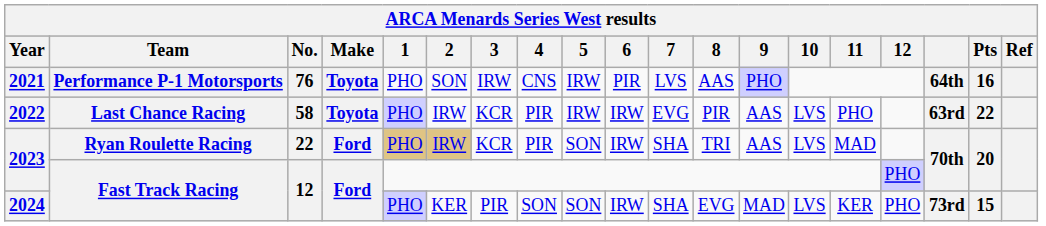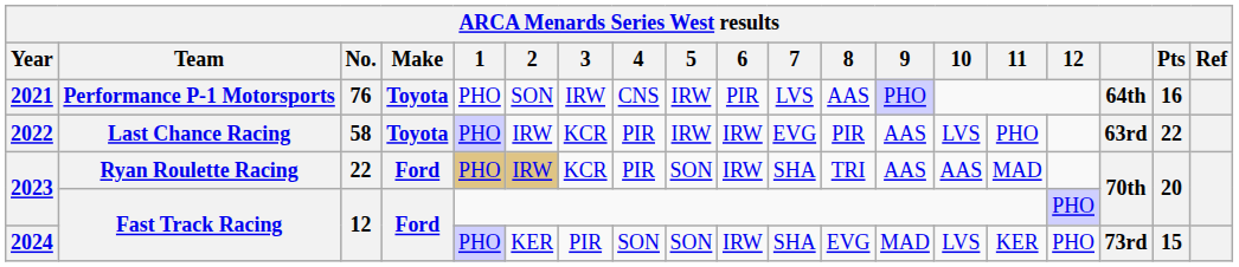2023 / Ryan Roulette Racing | 10: LVS -> AAS
